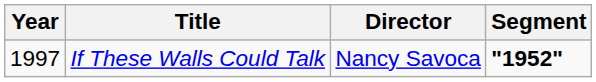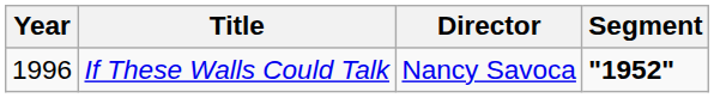If These Walls Could Talk | Year: 1997 -> 1996
